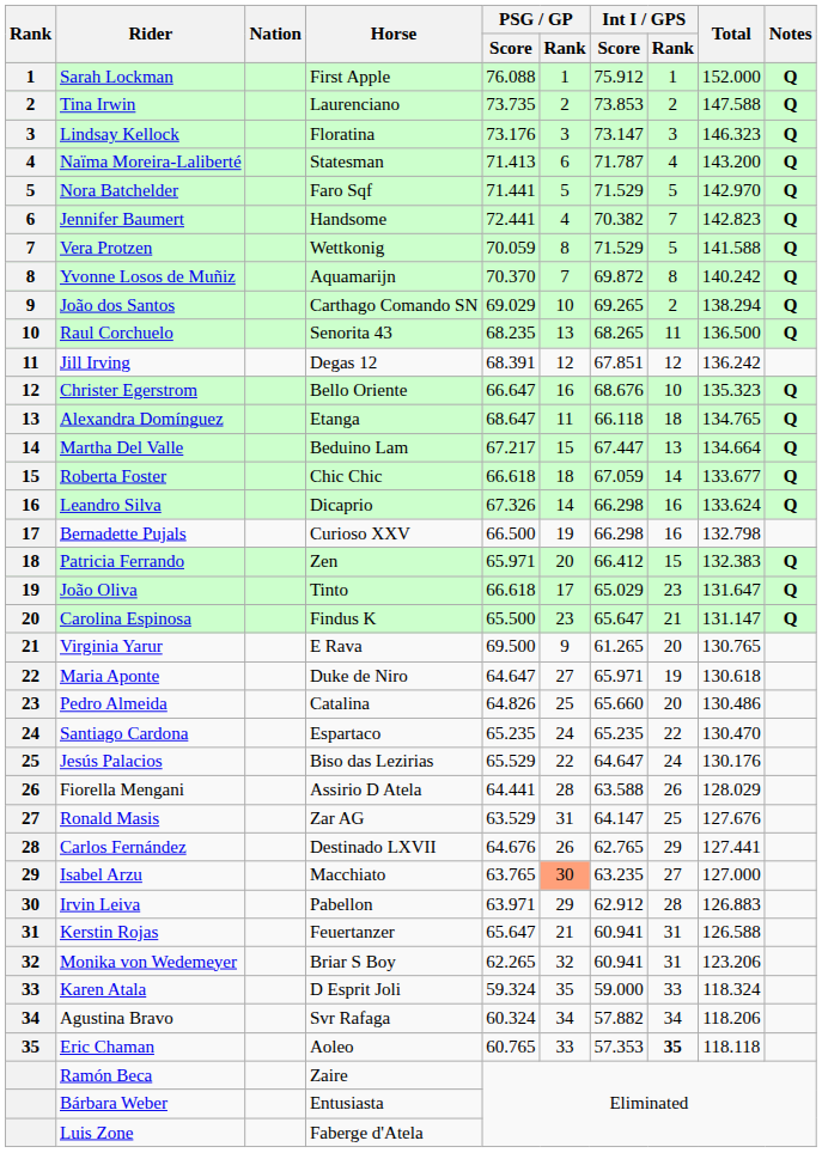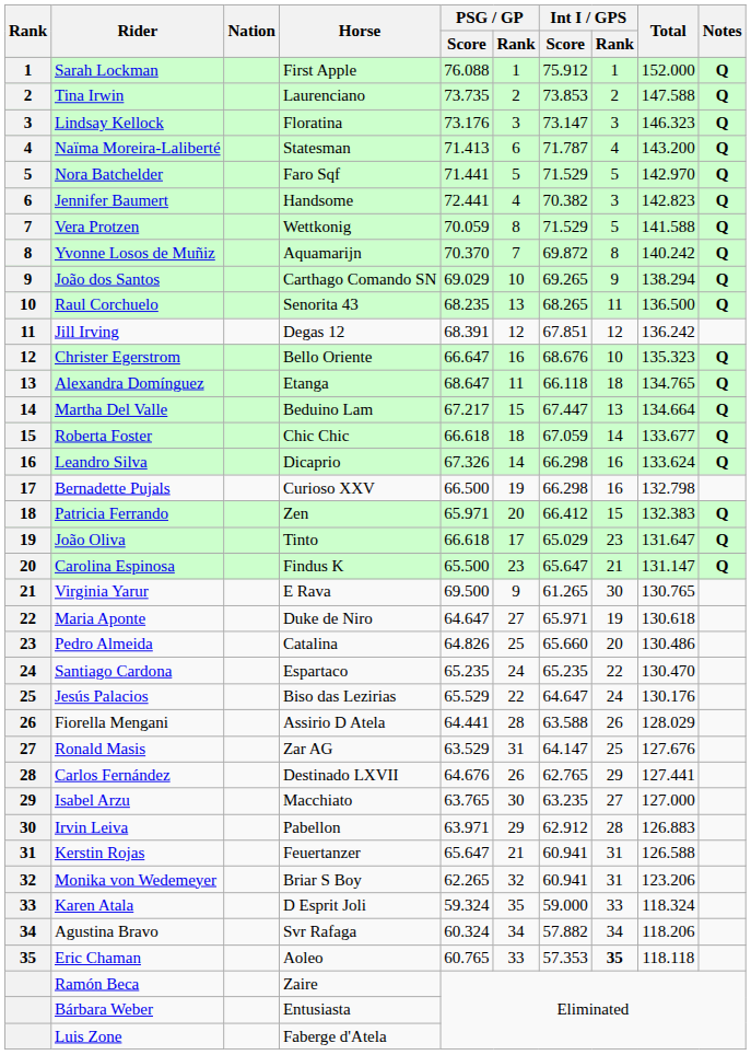Jennifer Baumert | Int I / GPS / Rank: 7 -> 3
João dos Santos | Int I / GPS / Rank: 2 -> 9
Virginia Yarur | Int I / GPS / Rank: 20 -> 30
Isabel Arzu | PSG / GP / Rank: lightsalmon background -> no background
